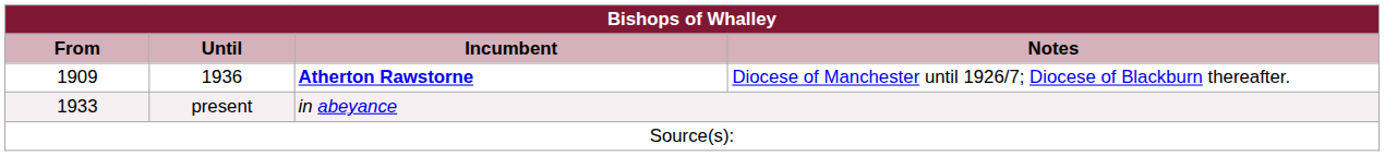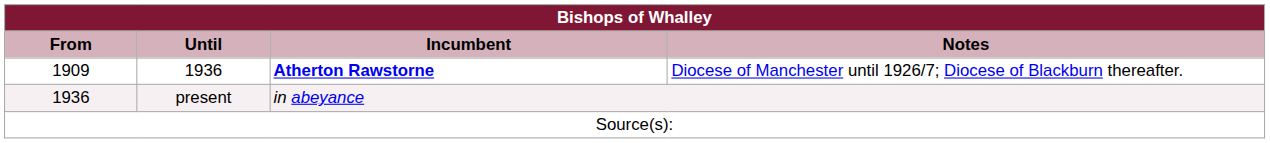present | From: 1933 -> 1936
